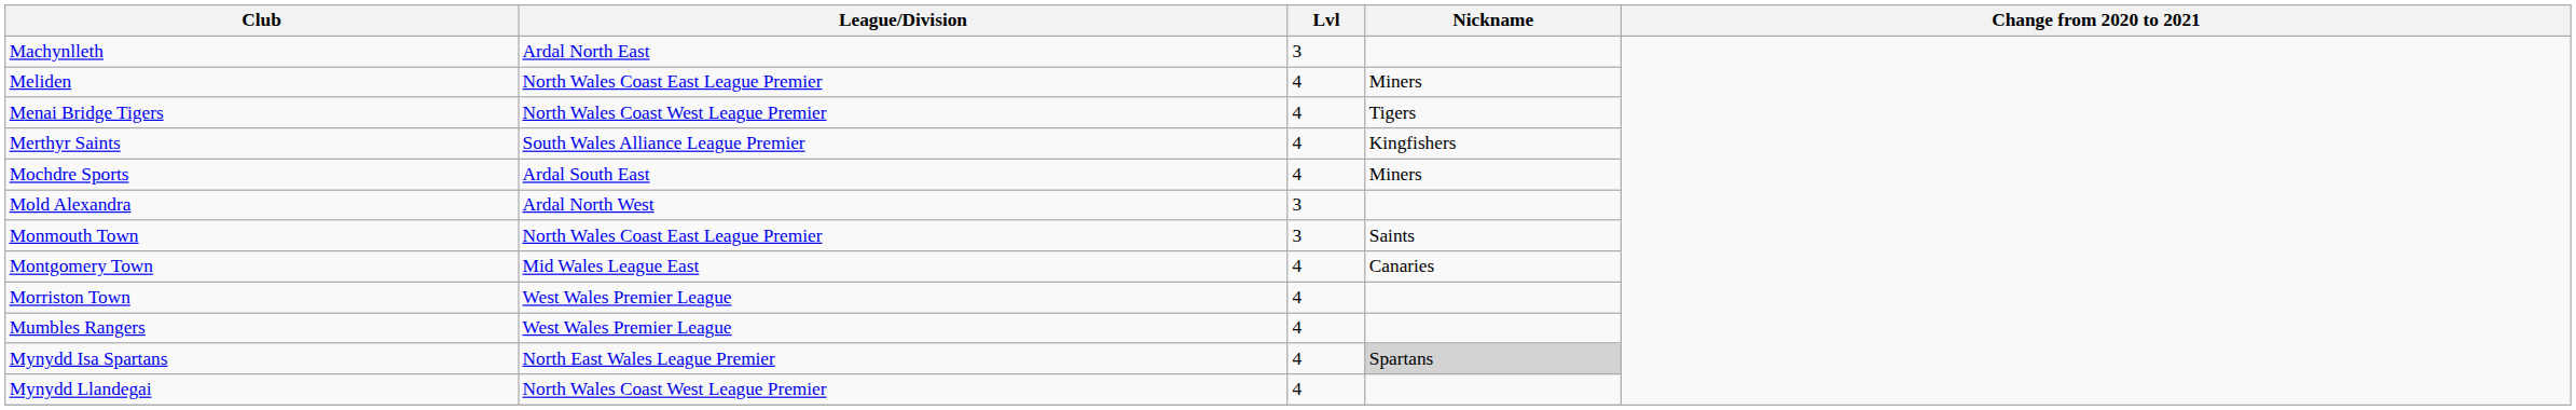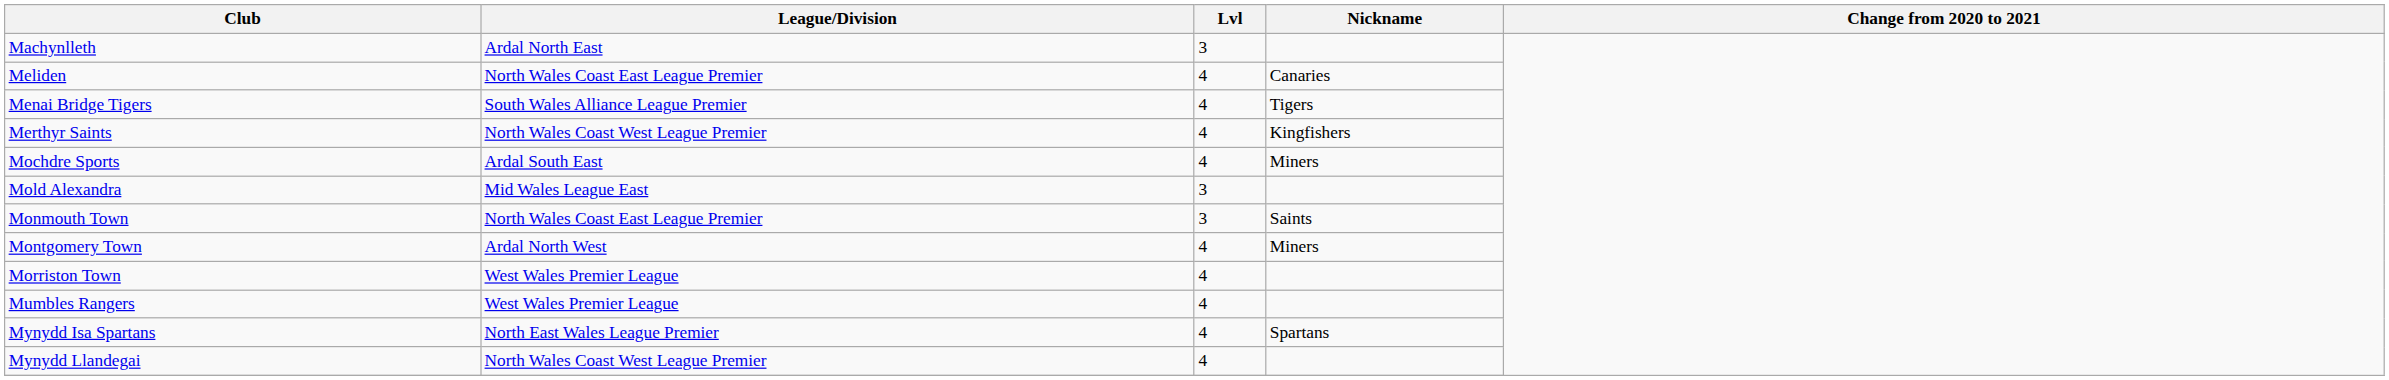Meliden | Nickname: Miners -> Canaries
Menai Bridge Tigers | League/Division: North Wales Coast West League Premier -> South Wales Alliance League Premier
Merthyr Saints | League/Division: South Wales Alliance League Premier -> North Wales Coast West League Premier
Mold Alexandra | League/Division: Ardal North West -> Mid Wales League East
Montgomery Town | League/Division: Mid Wales League East -> Ardal North West
Montgomery Town | Nickname: Canaries -> Miners
Mynydd Isa Spartans | Nickname: lightgrey background -> no background
